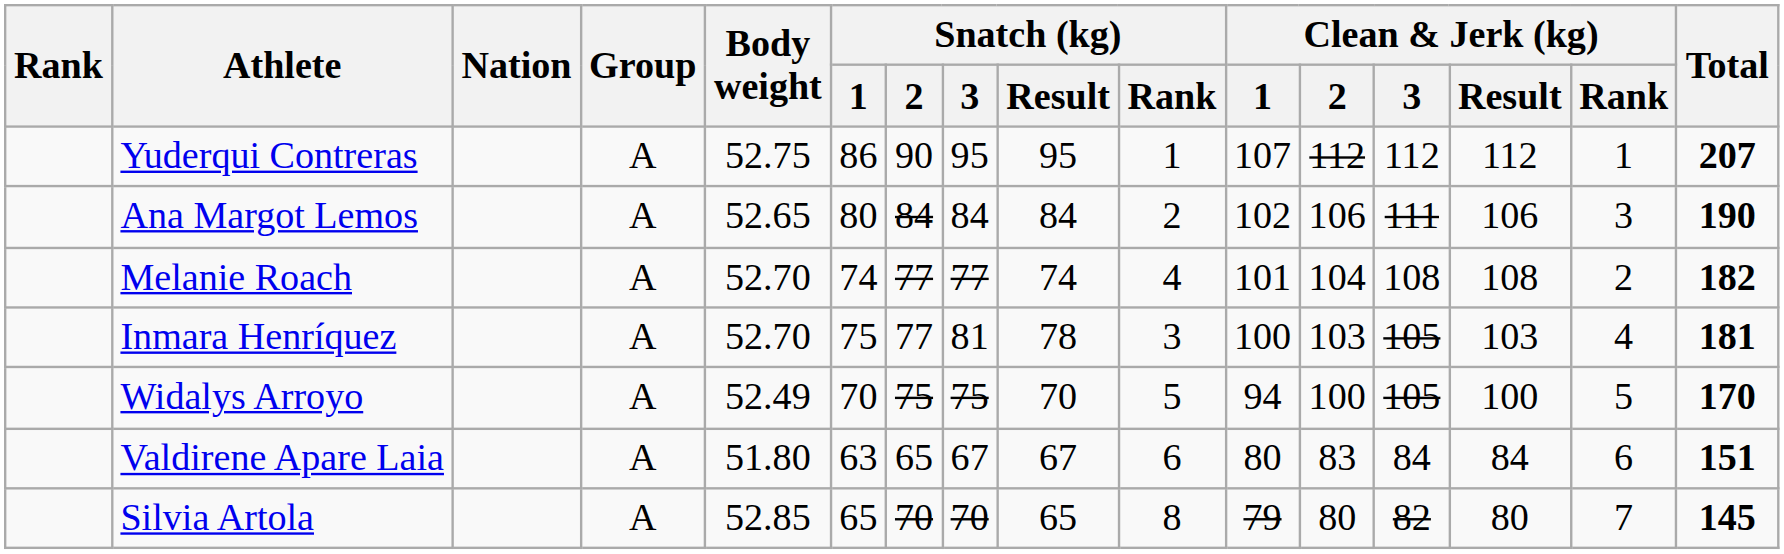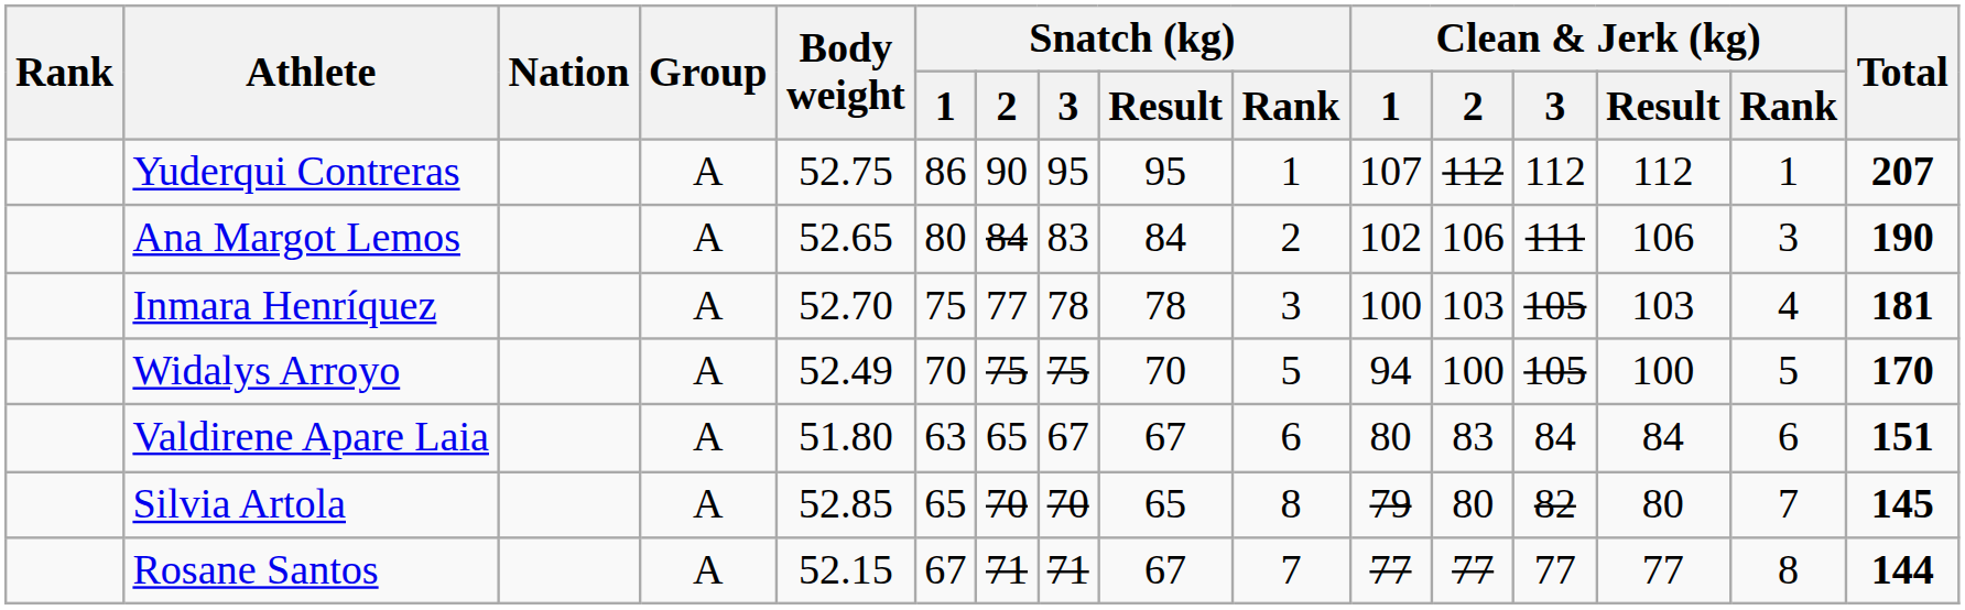Ana Margot Lemos | Snatch (kg) / 3: 84 -> 83
- row: Melanie Roach | A | 52.70 | 74 | 77 | 77 | 74 | 4 | 101 | 104 | 108 | 108 | 2 | 182
Inmara Henríquez | Snatch (kg) / 3: 81 -> 78
+ row: Rosane Santos | A | 52.15 | 67 | 71 | 71 | 67 | 7 | 77 | 77 | 77 | 77 | 8 | 144
